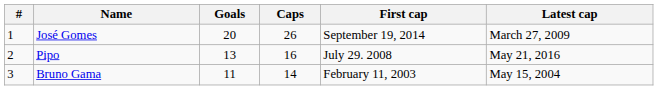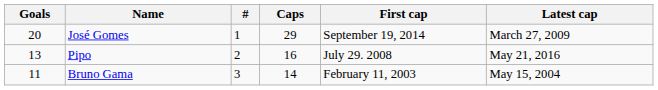columns swapped: # <-> Goals
José Gomes | Caps: 26 -> 29
